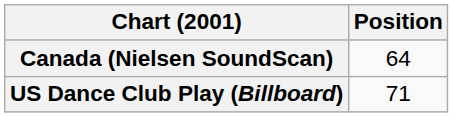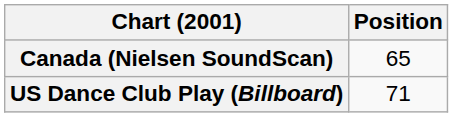Canada (Nielsen SoundScan) | Position: 64 -> 65
